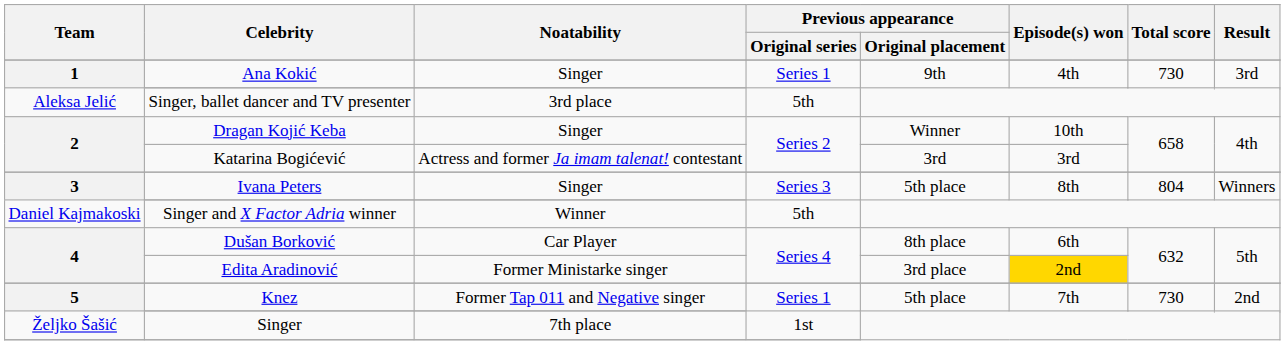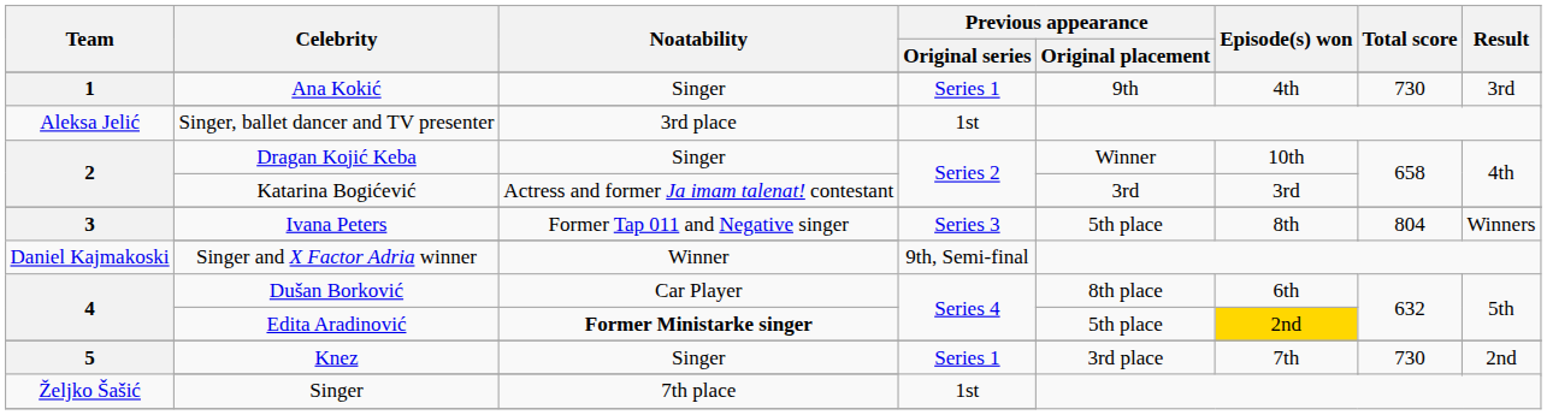Singer, ballet dancer and TV presenter | Previous appearance / Original series: 5th -> 1st
Ivana Peters | Noatability: Singer -> Former Tap 011 and Negative singer
Singer and X Factor Adria winner | Previous appearance / Original series: 5th -> 9th, Semi-final
Edita Aradinović | Noatability: normal -> bold
Edita Aradinović | Previous appearance / Original placement: 3rd place -> 5th place
Knez | Noatability: Former Tap 011 and Negative singer -> Singer
Knez | Previous appearance / Original placement: 5th place -> 3rd place
